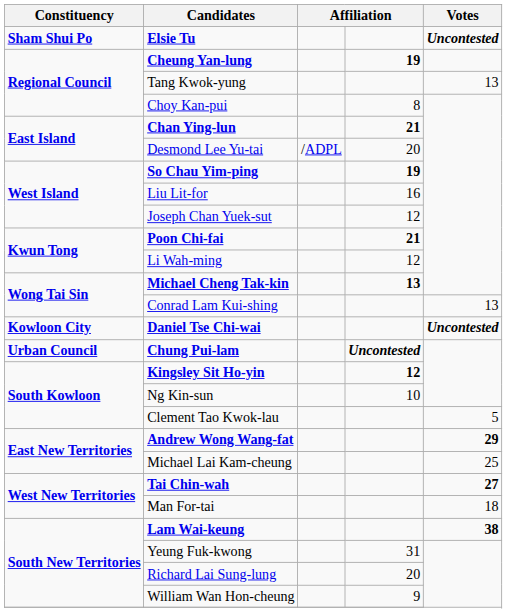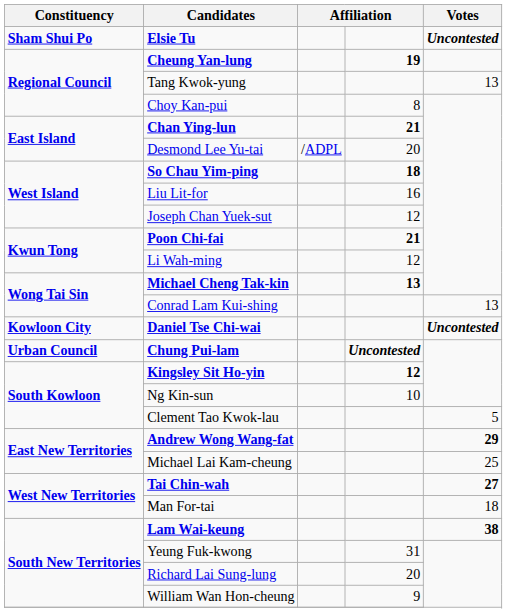So Chau Yim-ping | column 4: 19 -> 18
